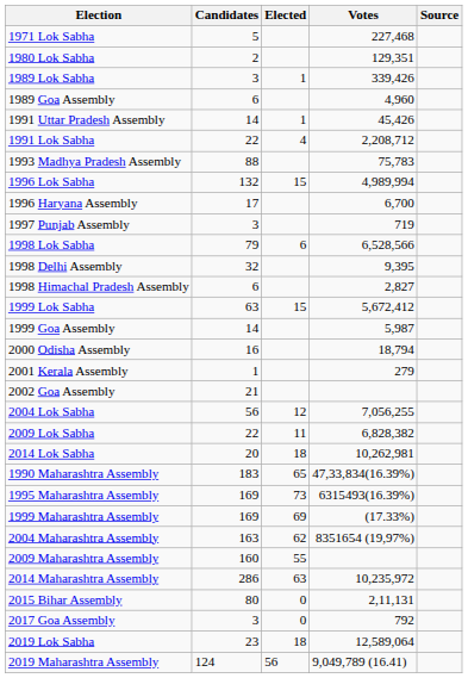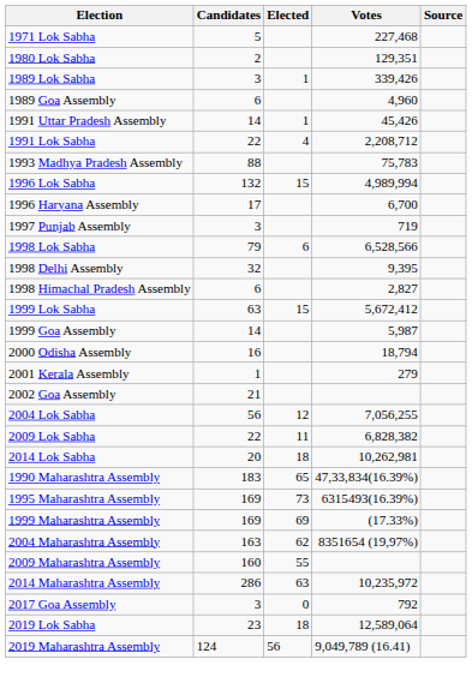- row: 2015 Bihar Assembly | 80 | 0 | 2,11,131
